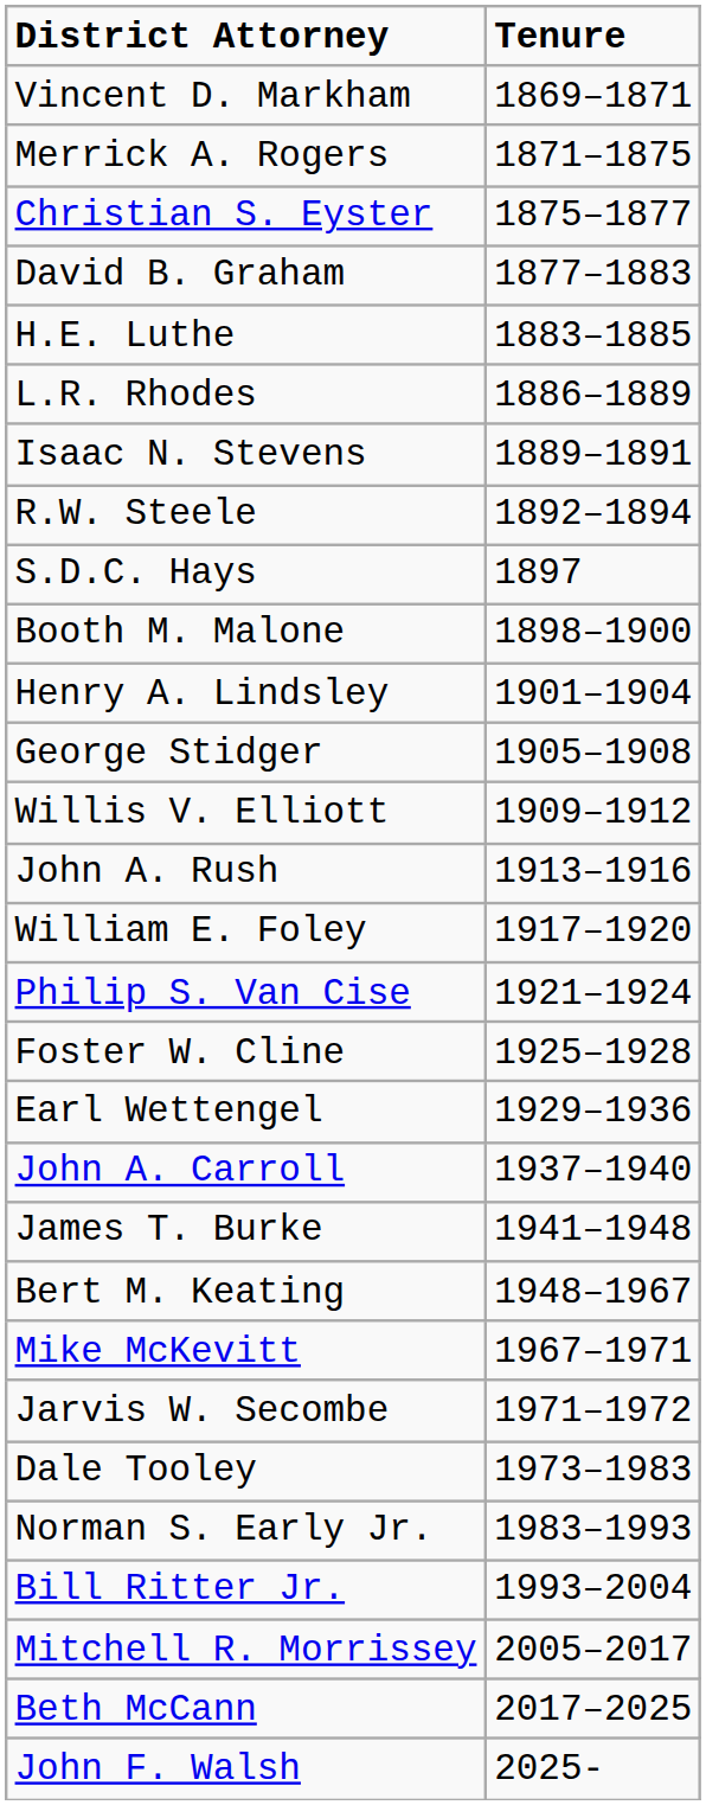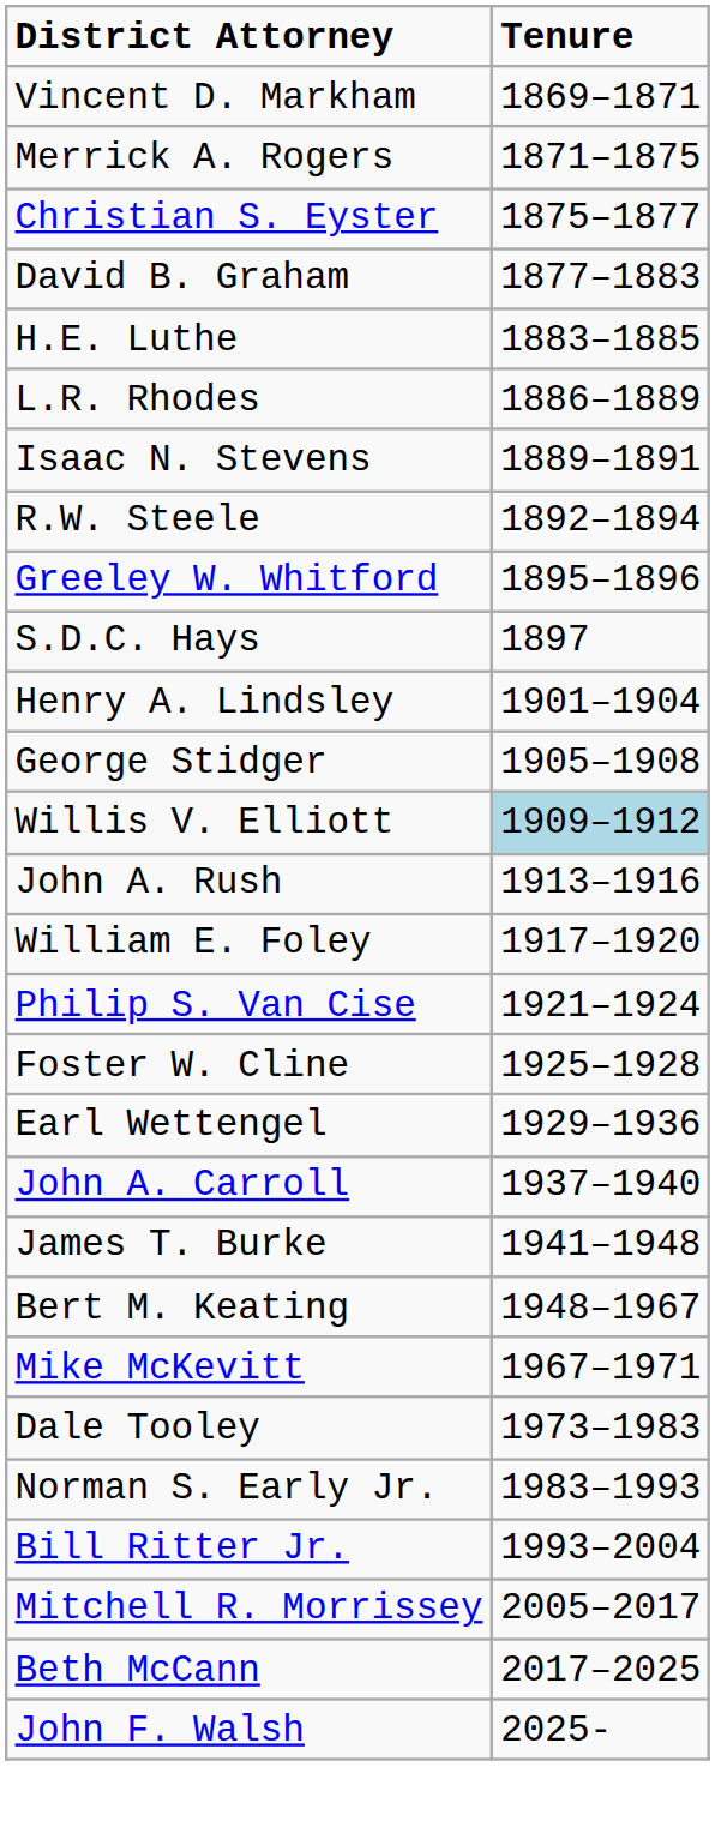+ row: Greeley W. Whitford | 1895–1896
- row: Booth M. Malone | 1898–1900
Willis V. Elliott | Tenure: no background -> lightblue background
- row: Jarvis W. Secombe | 1971–1972
